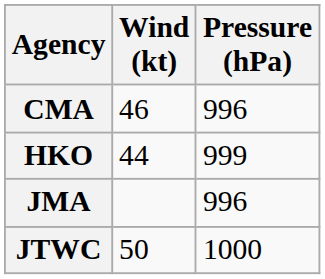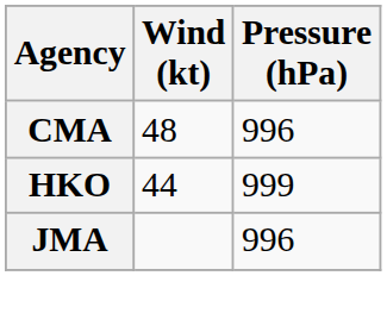CMA | Wind (kt): 46 -> 48
- row: JTWC | 50 | 1000
